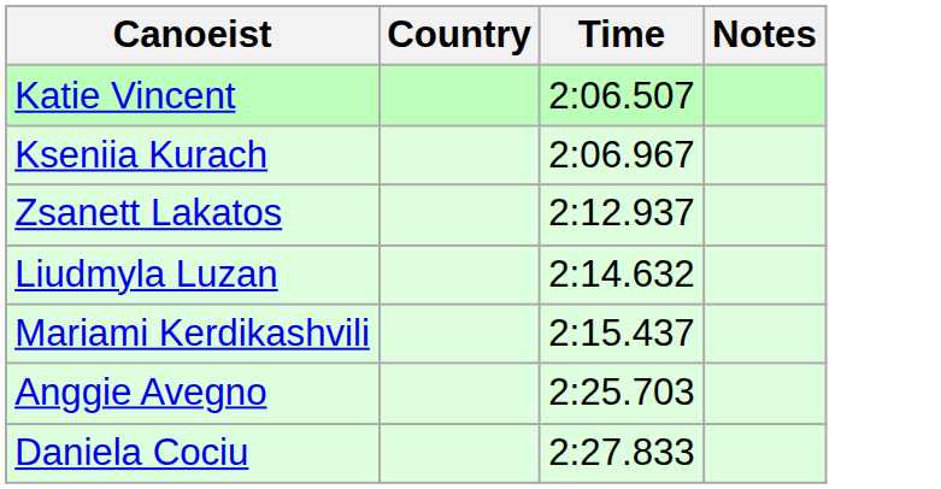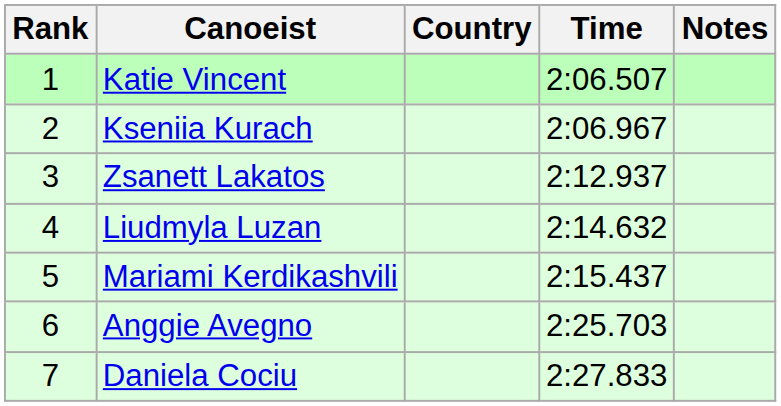+ column: Rank | 1 | 2 | 3 | 4 | 5 | 6 | 7
